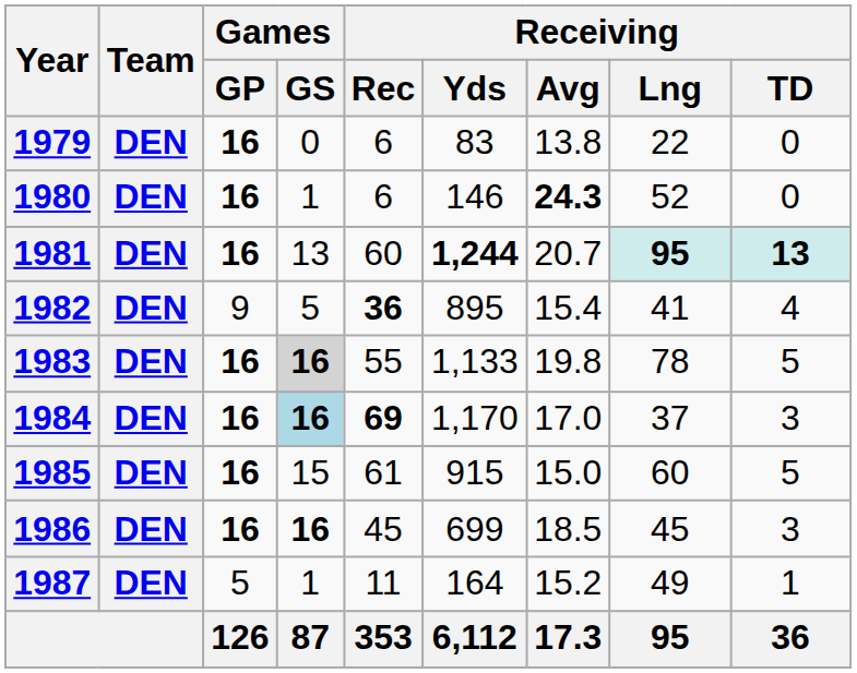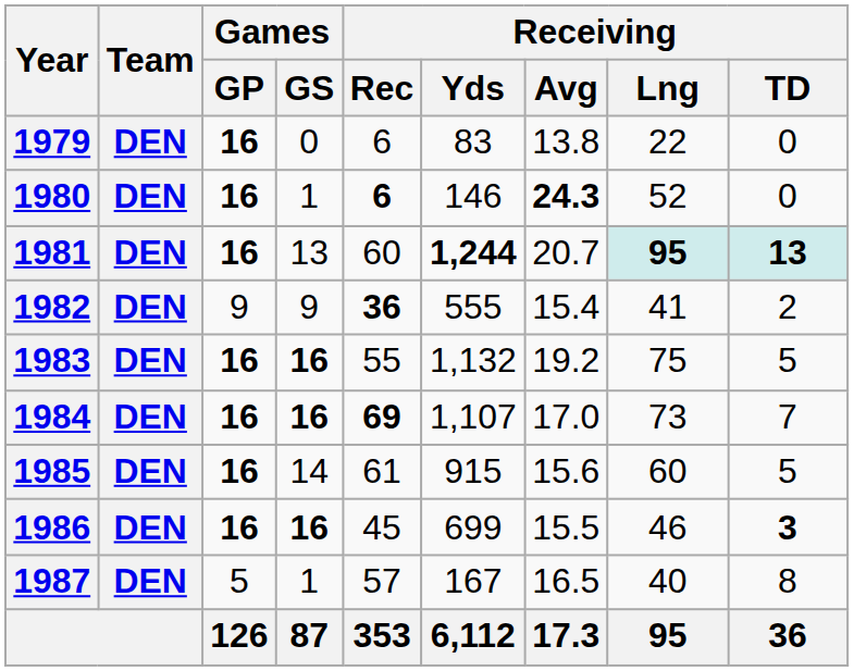1980 | Receiving / Rec: normal -> bold
1982 | Games / GS: 5 -> 9
1982 | Receiving / Yds: 895 -> 555
1982 | Receiving / TD: 4 -> 2
1983 | Games / GS: lightgrey background -> no background
1983 | Receiving / Yds: 1,133 -> 1,132
1983 | Receiving / Avg: 19.8 -> 19.2
1983 | Receiving / Lng: 78 -> 75
1984 | Games / GS: lightblue background -> no background
1984 | Receiving / Yds: 1,170 -> 1,107
1984 | Receiving / Lng: 37 -> 73
1984 | Receiving / TD: 3 -> 7
1985 | Games / GS: 15 -> 14
1985 | Receiving / Avg: 15.0 -> 15.6
1986 | Receiving / Avg: 18.5 -> 15.5
1986 | Receiving / Lng: 45 -> 46
1986 | Receiving / TD: normal -> bold
1987 | Receiving / Rec: 11 -> 57
1987 | Receiving / Yds: 164 -> 167
1987 | Receiving / Avg: 15.2 -> 16.5
1987 | Receiving / Lng: 49 -> 40
1987 | Receiving / TD: 1 -> 8
